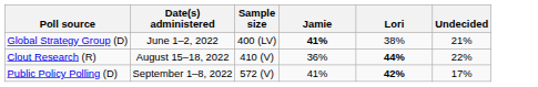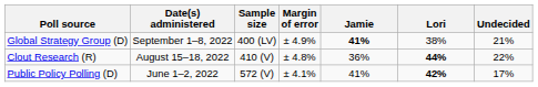+ column: Margin of error | ± 4.9% | ± 4.8% | ± 4.1%
Global Strategy Group (D) | Date(s) administered: June 1–2, 2022 -> September 1–8, 2022
Public Policy Polling (D) | Date(s) administered: September 1–8, 2022 -> June 1–2, 2022
